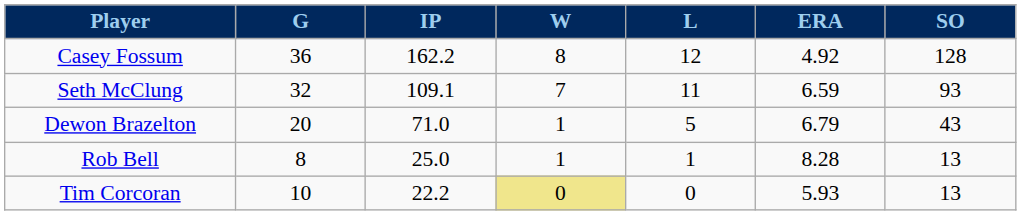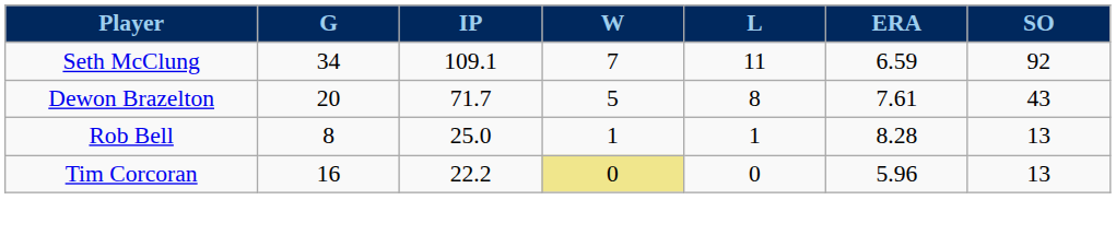- row: Casey Fossum | 36 | 162.2 | 8 | 12 | 4.92 | 128
Seth McClung | G: 32 -> 34
Seth McClung | SO: 93 -> 92
Dewon Brazelton | IP: 71.0 -> 71.7
Dewon Brazelton | W: 1 -> 5
Dewon Brazelton | L: 5 -> 8
Dewon Brazelton | ERA: 6.79 -> 7.61
Tim Corcoran | G: 10 -> 16
Tim Corcoran | ERA: 5.93 -> 5.96
